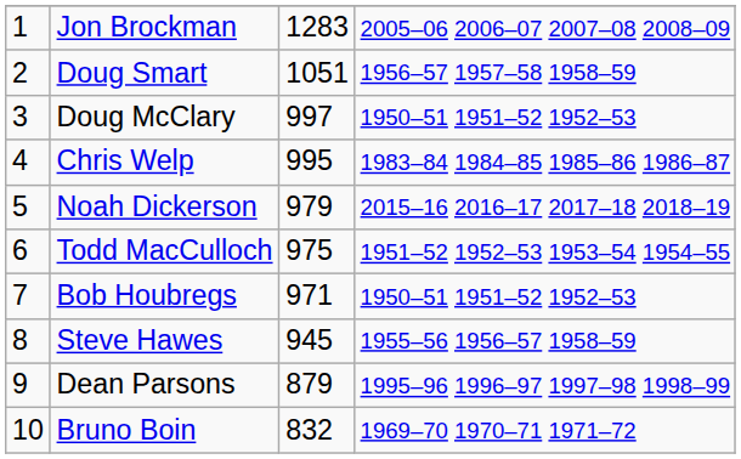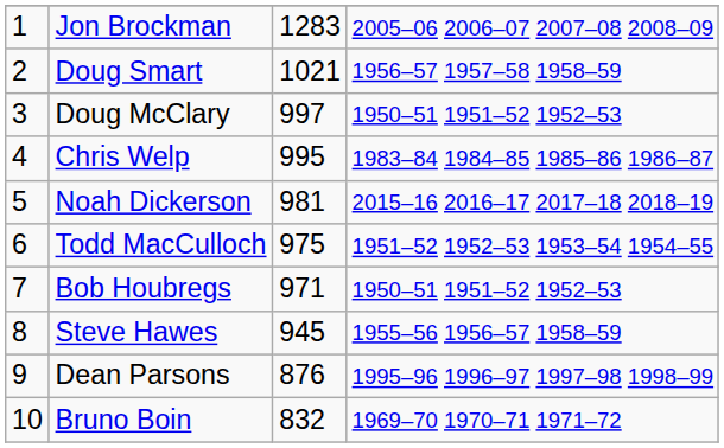Doug Smart | column 3: 1051 -> 1021
Noah Dickerson | column 3: 979 -> 981
Dean Parsons | column 3: 879 -> 876
